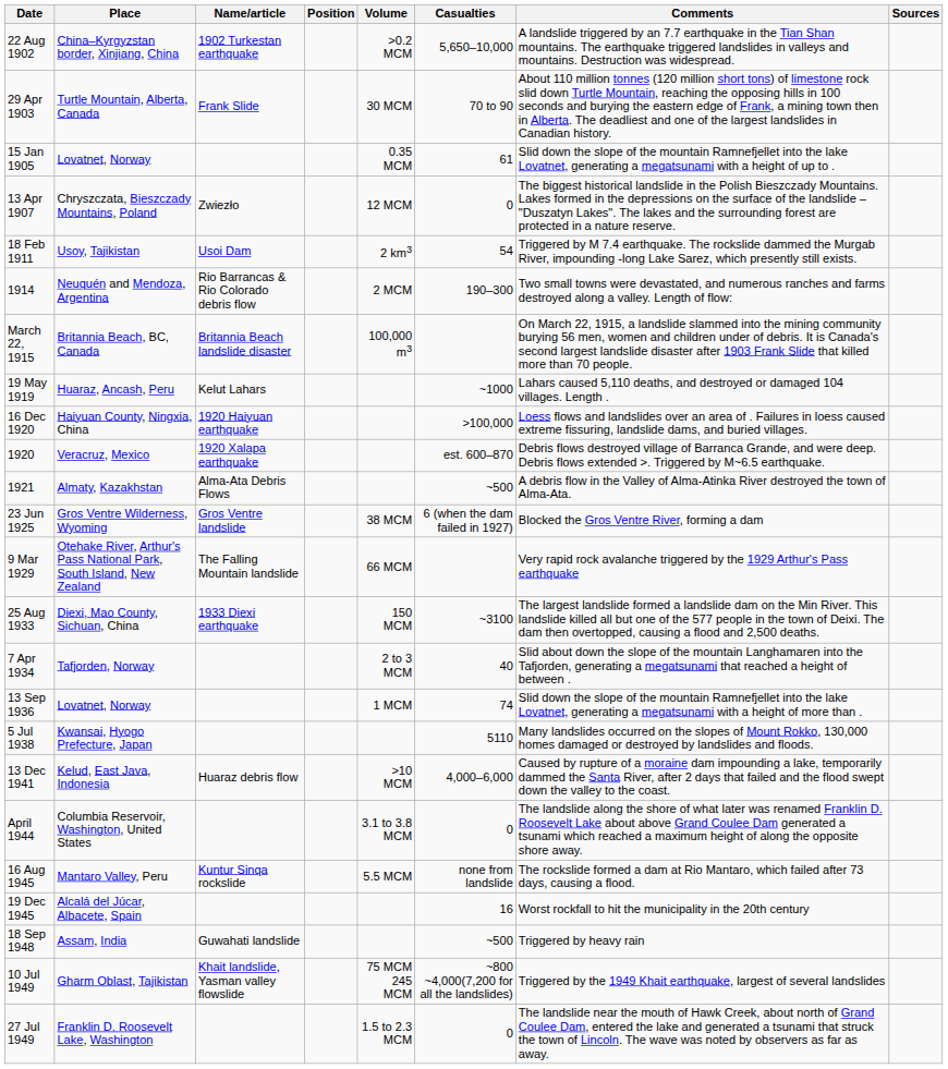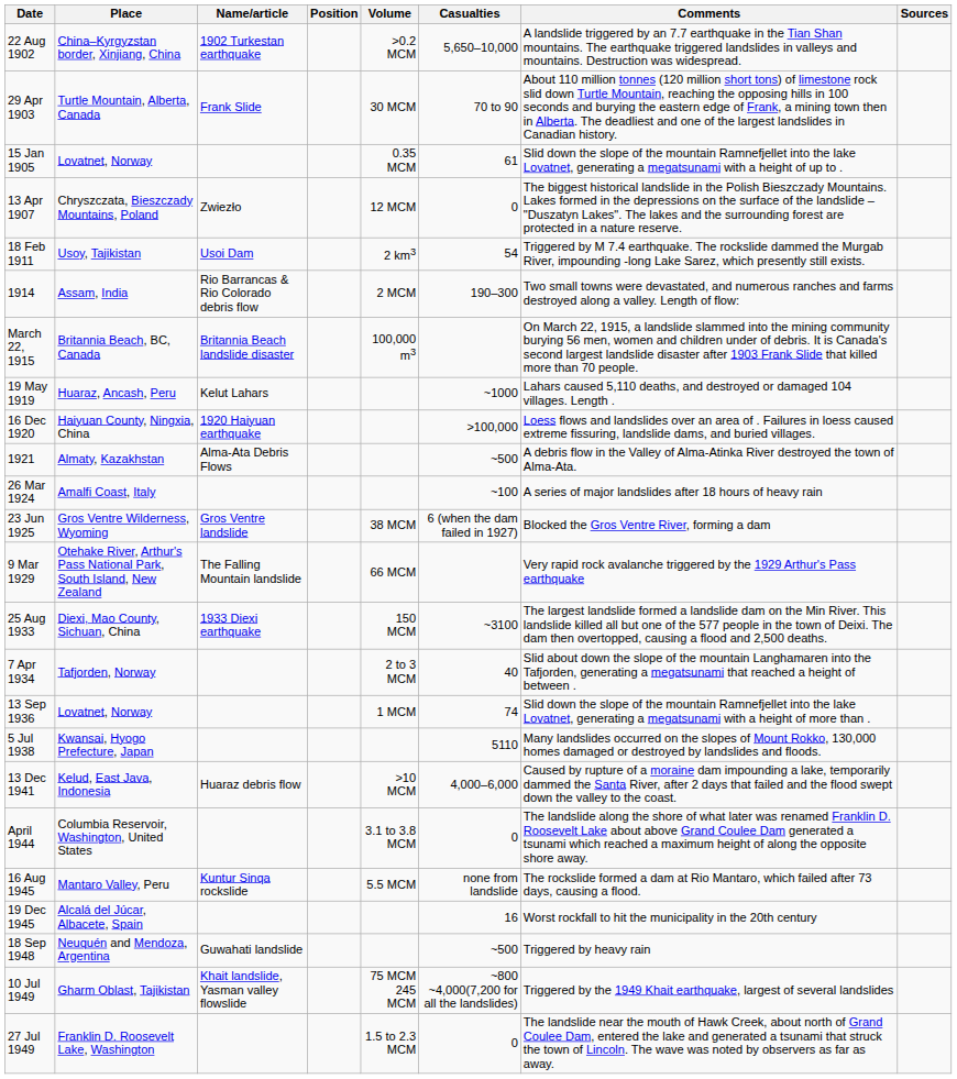1914 | Place: Neuquén and Mendoza, Argentina -> Assam, India
- row: 1920 | Veracruz, Mexico | 1920 Xalapa earthquake | est. 600–870 | Debris flows destroyed village of Barranca Grande, and were deep. Debris flows extended >. Triggered by M~6.5 earthquake.
+ row: 26 Mar 1924 | Amalfi Coast, Italy | ~100 | A series of major landslides after 18 hours of heavy rain
18 Sep 1948 | Place: Assam, India -> Neuquén and Mendoza, Argentina
